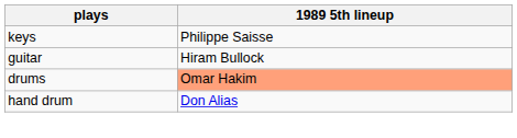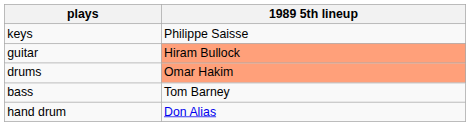guitar | 1989 5th lineup: no background -> lightsalmon background
+ row: bass | Tom Barney
